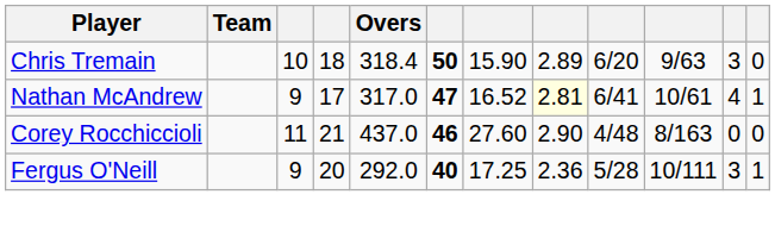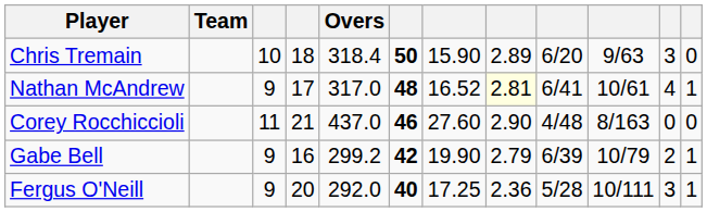Nathan McAndrew | column 6: 47 -> 48
+ row: Gabe Bell | 9 | 16 | 299.2 | 42 | 19.90 | 2.79 | 6/39 | 10/79 | 2 | 1
